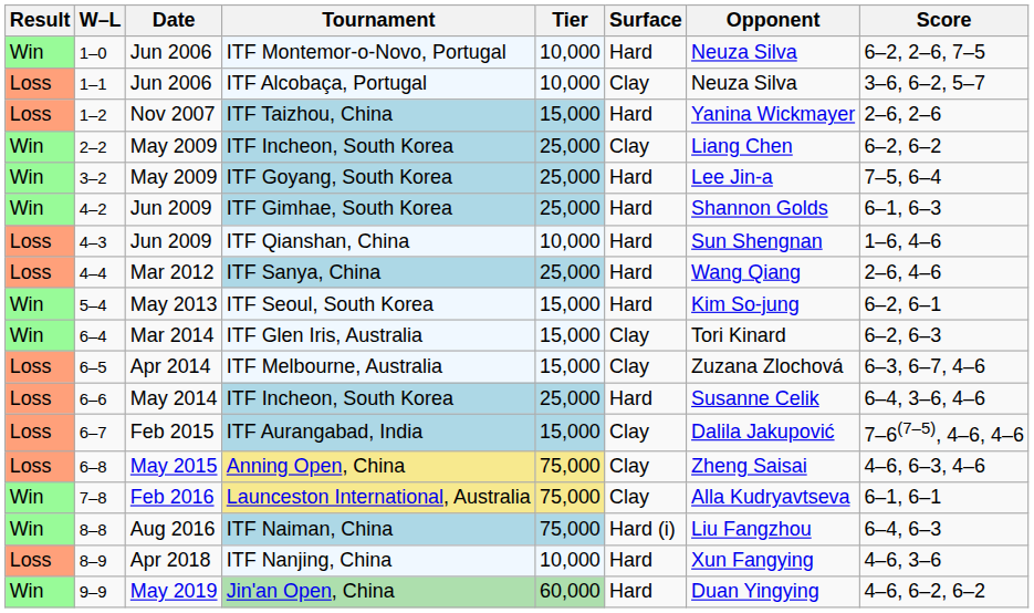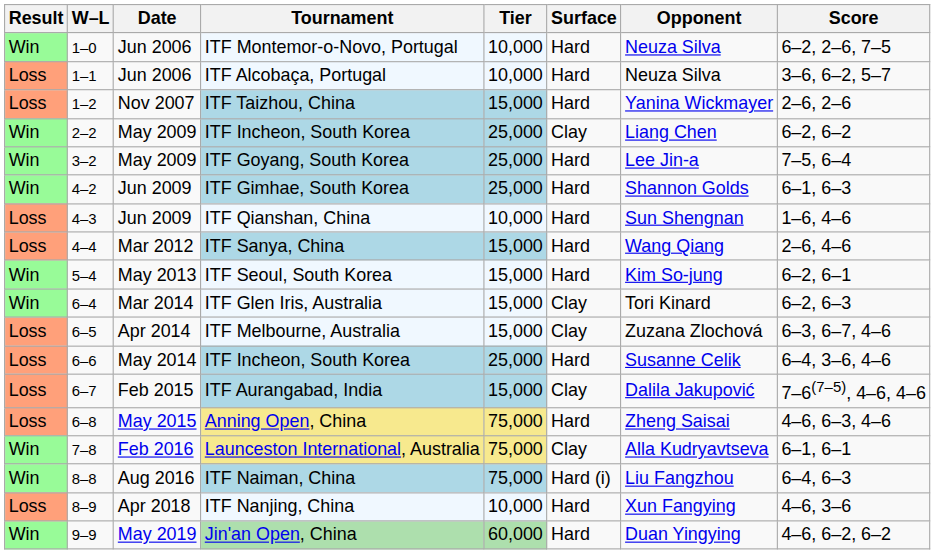ITF Alcobaça, Portugal | Surface: Clay -> Hard
ITF Sanya, China | Tier: 25,000 -> 15,000
Anning Open, China | Surface: Clay -> Hard
